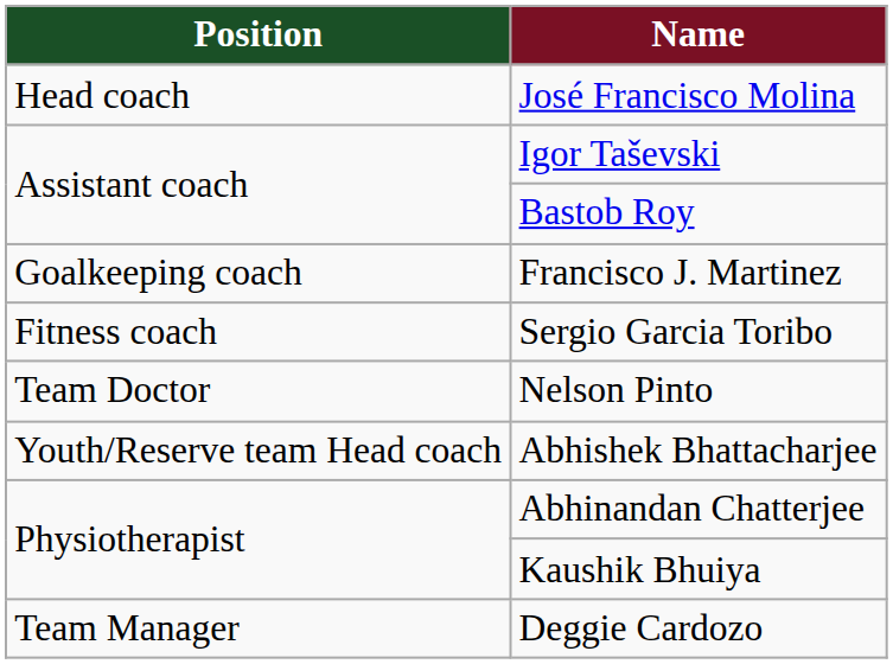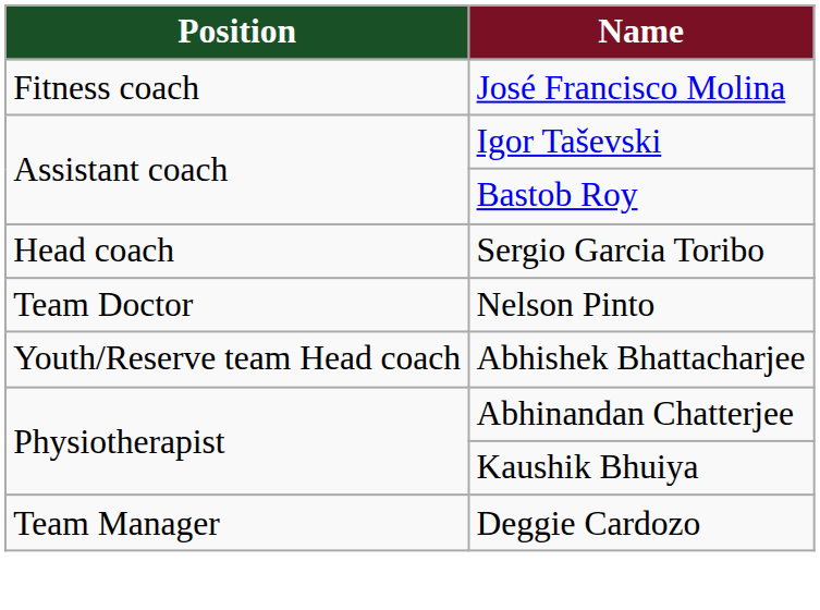José Francisco Molina | Position: Head coach -> Fitness coach
- row: Goalkeeping coach | Francisco J. Martinez
Sergio Garcia Toribo | Position: Fitness coach -> Head coach
